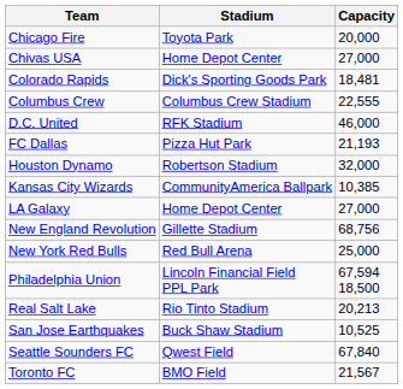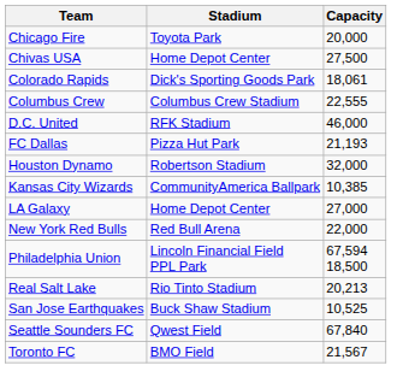Chivas USA | Capacity: 27,000 -> 27,500
Colorado Rapids | Capacity: 18,481 -> 18,061
- row: New England Revolution | Gillette Stadium | 68,756
New York Red Bulls | Capacity: 25,000 -> 22,000
